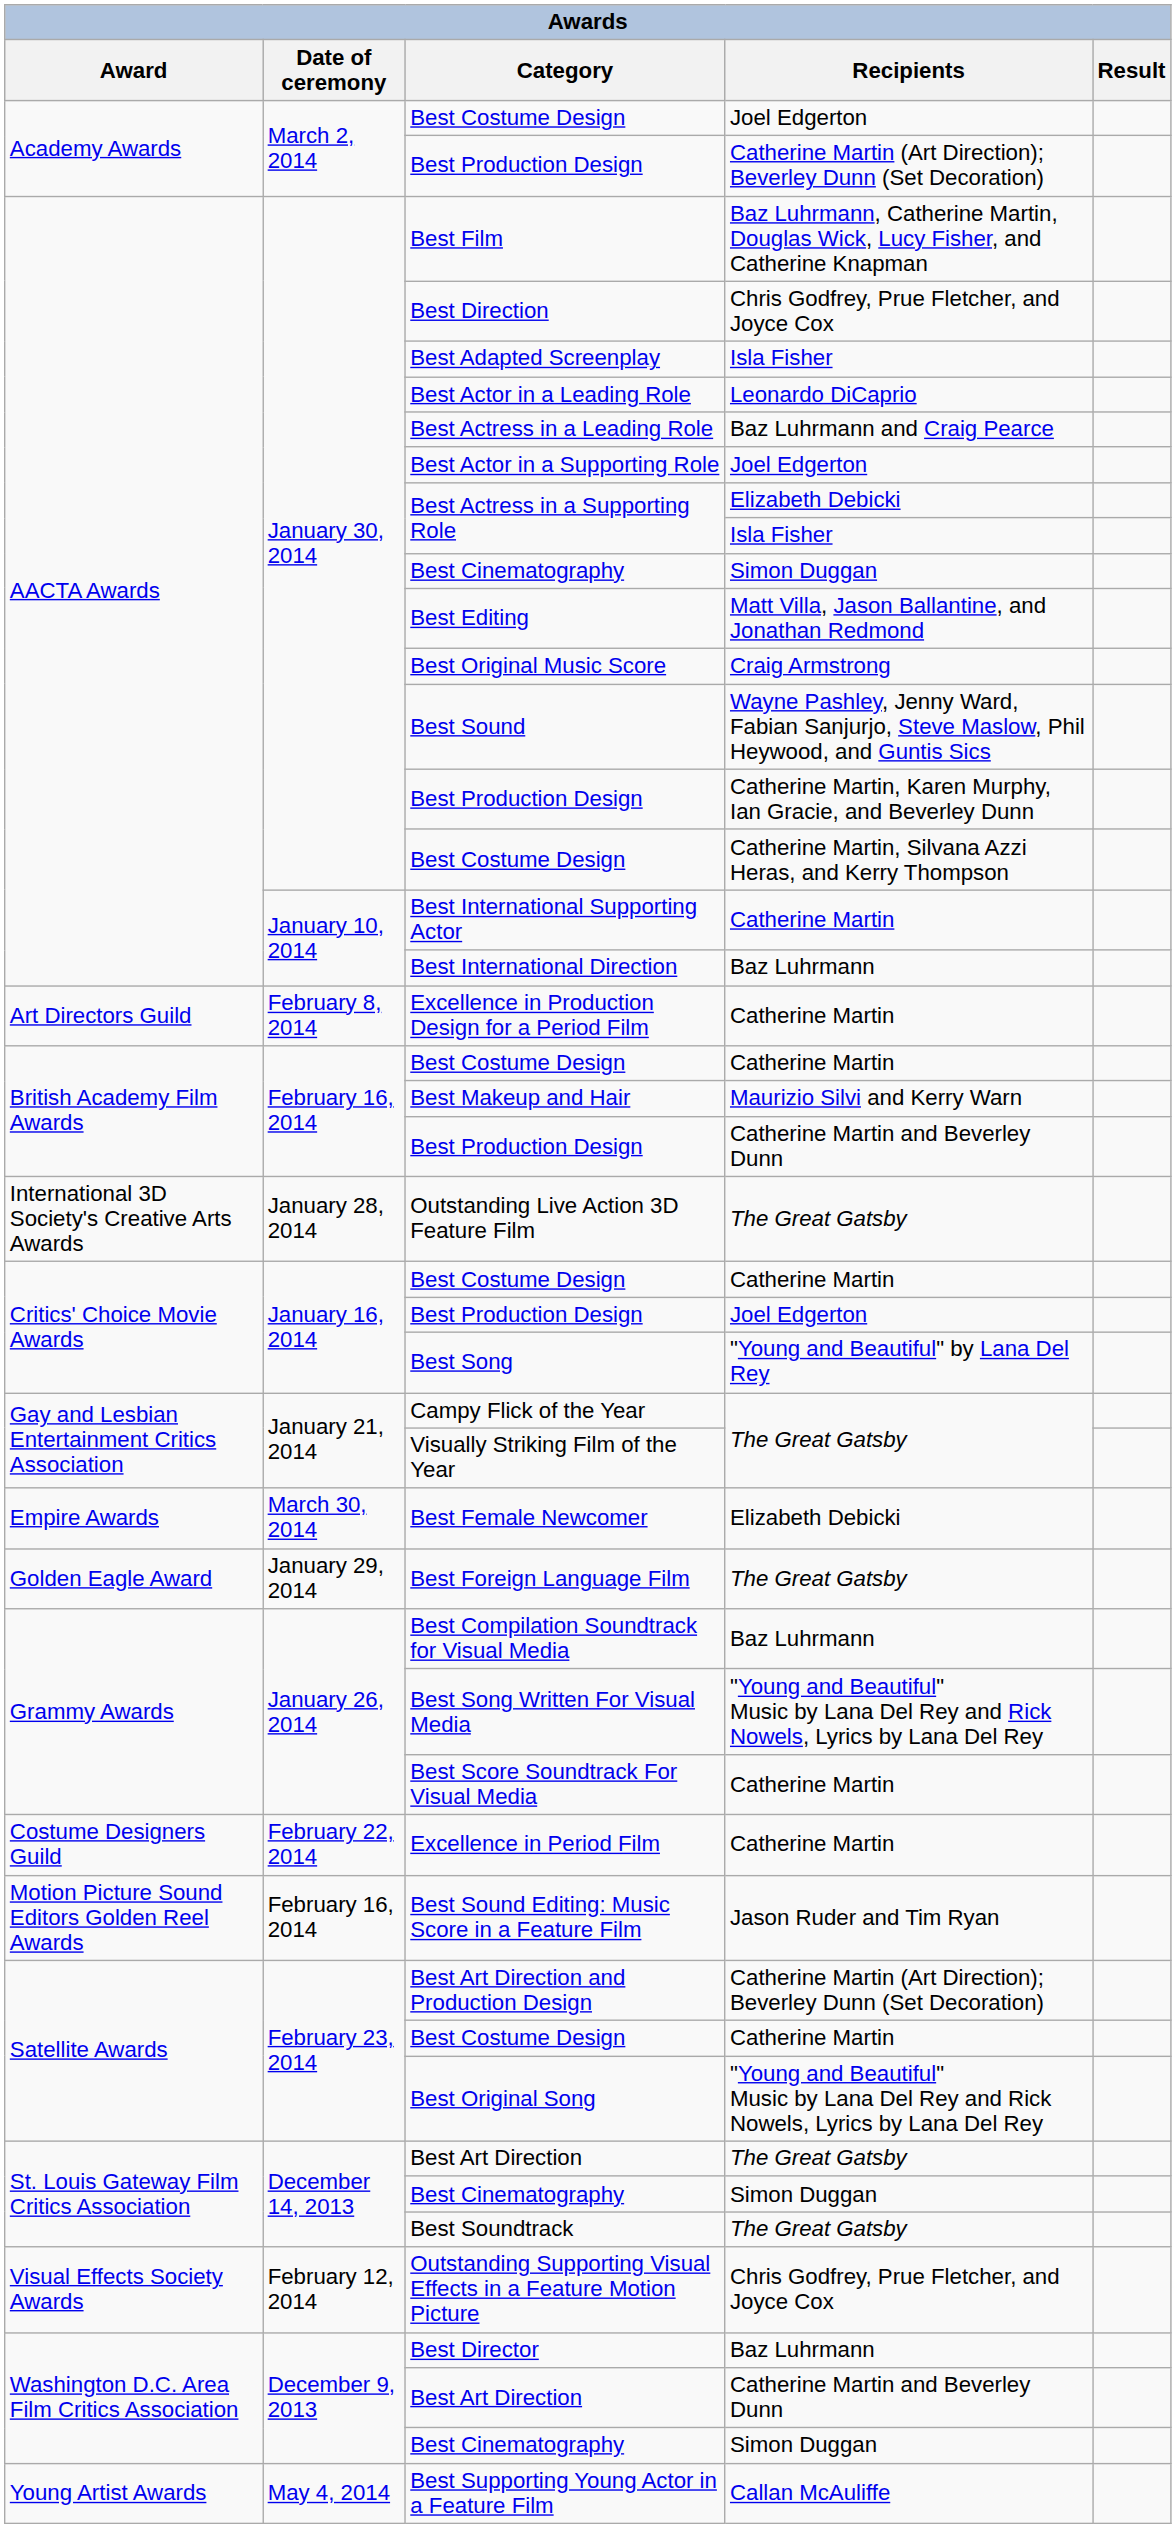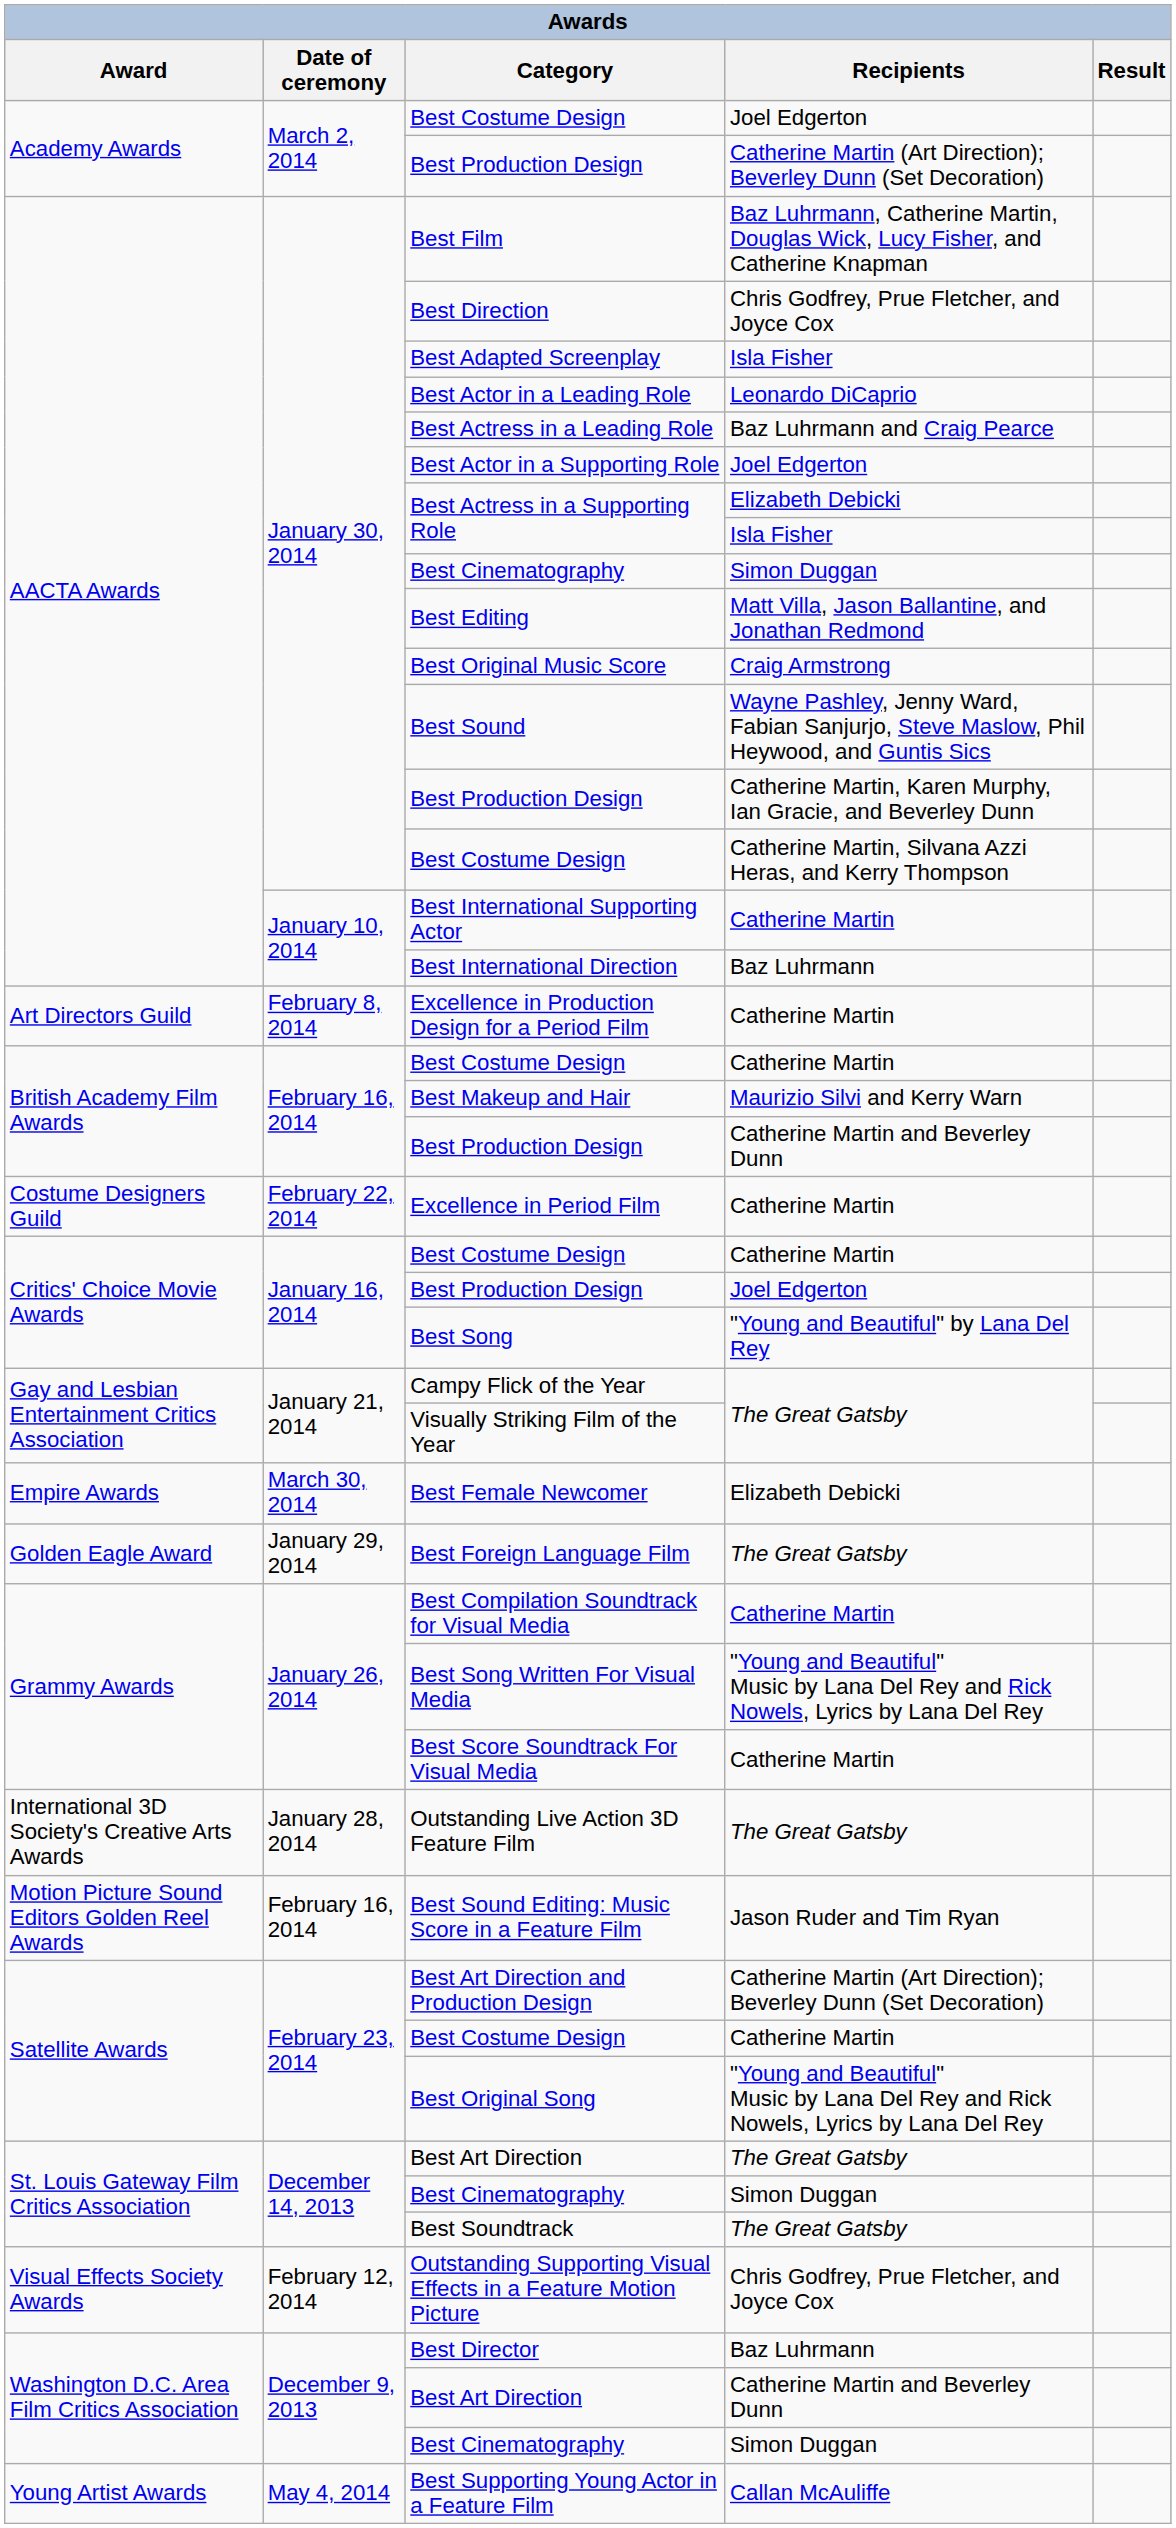rows swapped: Excellence in Period Film <-> Outstanding Live Action 3D Feature Film
Best Compilation Soundtrack for Visual Media | Recipients: Baz Luhrmann -> Catherine Martin
